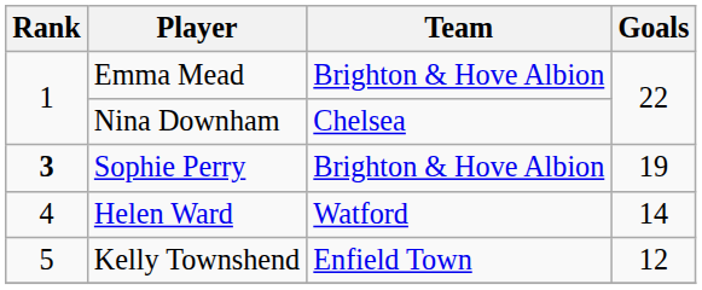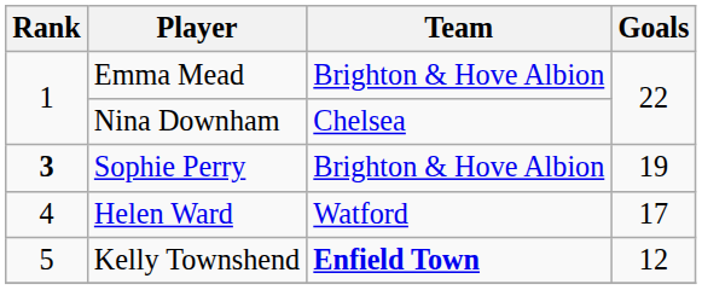Helen Ward | Goals: 14 -> 17
Kelly Townshend | Team: normal -> bold
